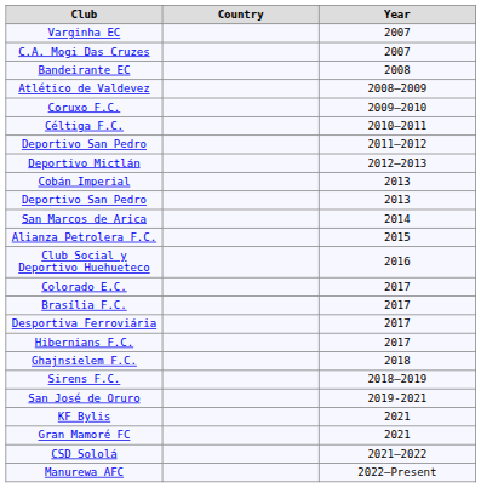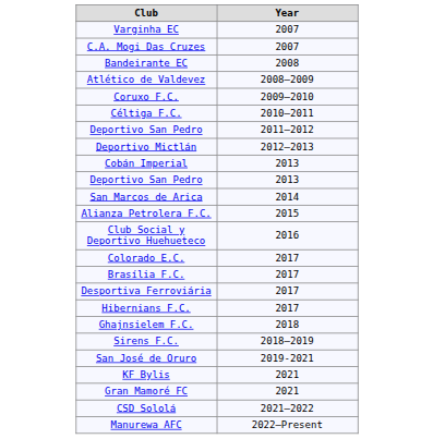- column: Country
